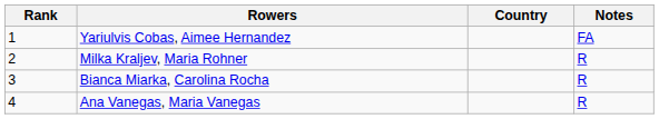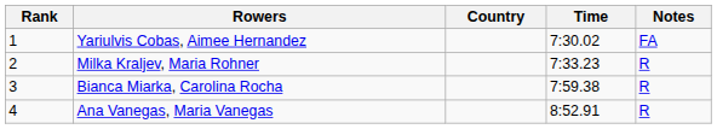+ column: Time | 7:30.02 | 7:33.23 | 7:59.38 | 8:52.91
